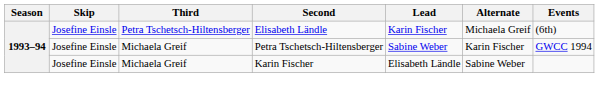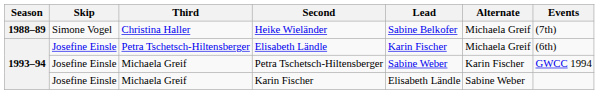+ row: 1988–89 | Simone Vogel | Christina Haller | Heike Wieländer | Sabine Belkofer | Michaela Greif | (7th)
